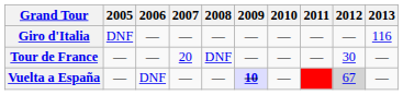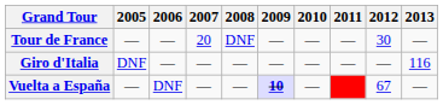rows swapped: Giro d'Italia <-> Tour de France
Vuelta a España | 2012: lightgrey background -> no background
